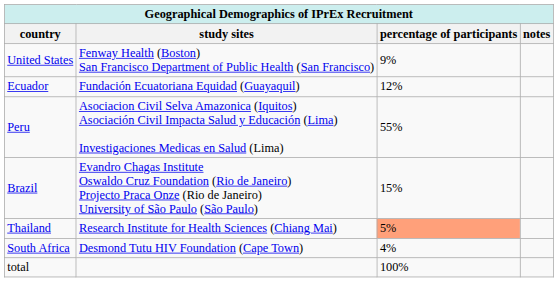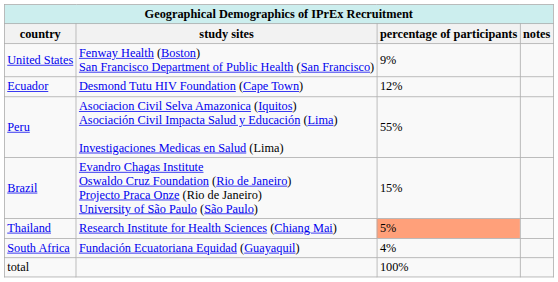Ecuador | study sites: Fundación Ecuatoriana Equidad (Guayaquil) -> Desmond Tutu HIV Foundation (Cape Town)
South Africa | study sites: Desmond Tutu HIV Foundation (Cape Town) -> Fundación Ecuatoriana Equidad (Guayaquil)
